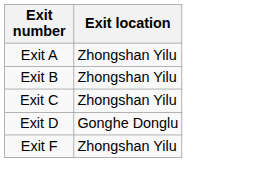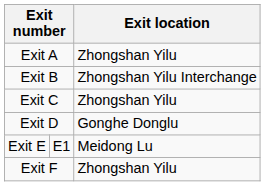Exit B | Exit location: Zhongshan Yilu -> Zhongshan Yilu Interchange
+ row: Exit E | E1 | Meidong Lu
